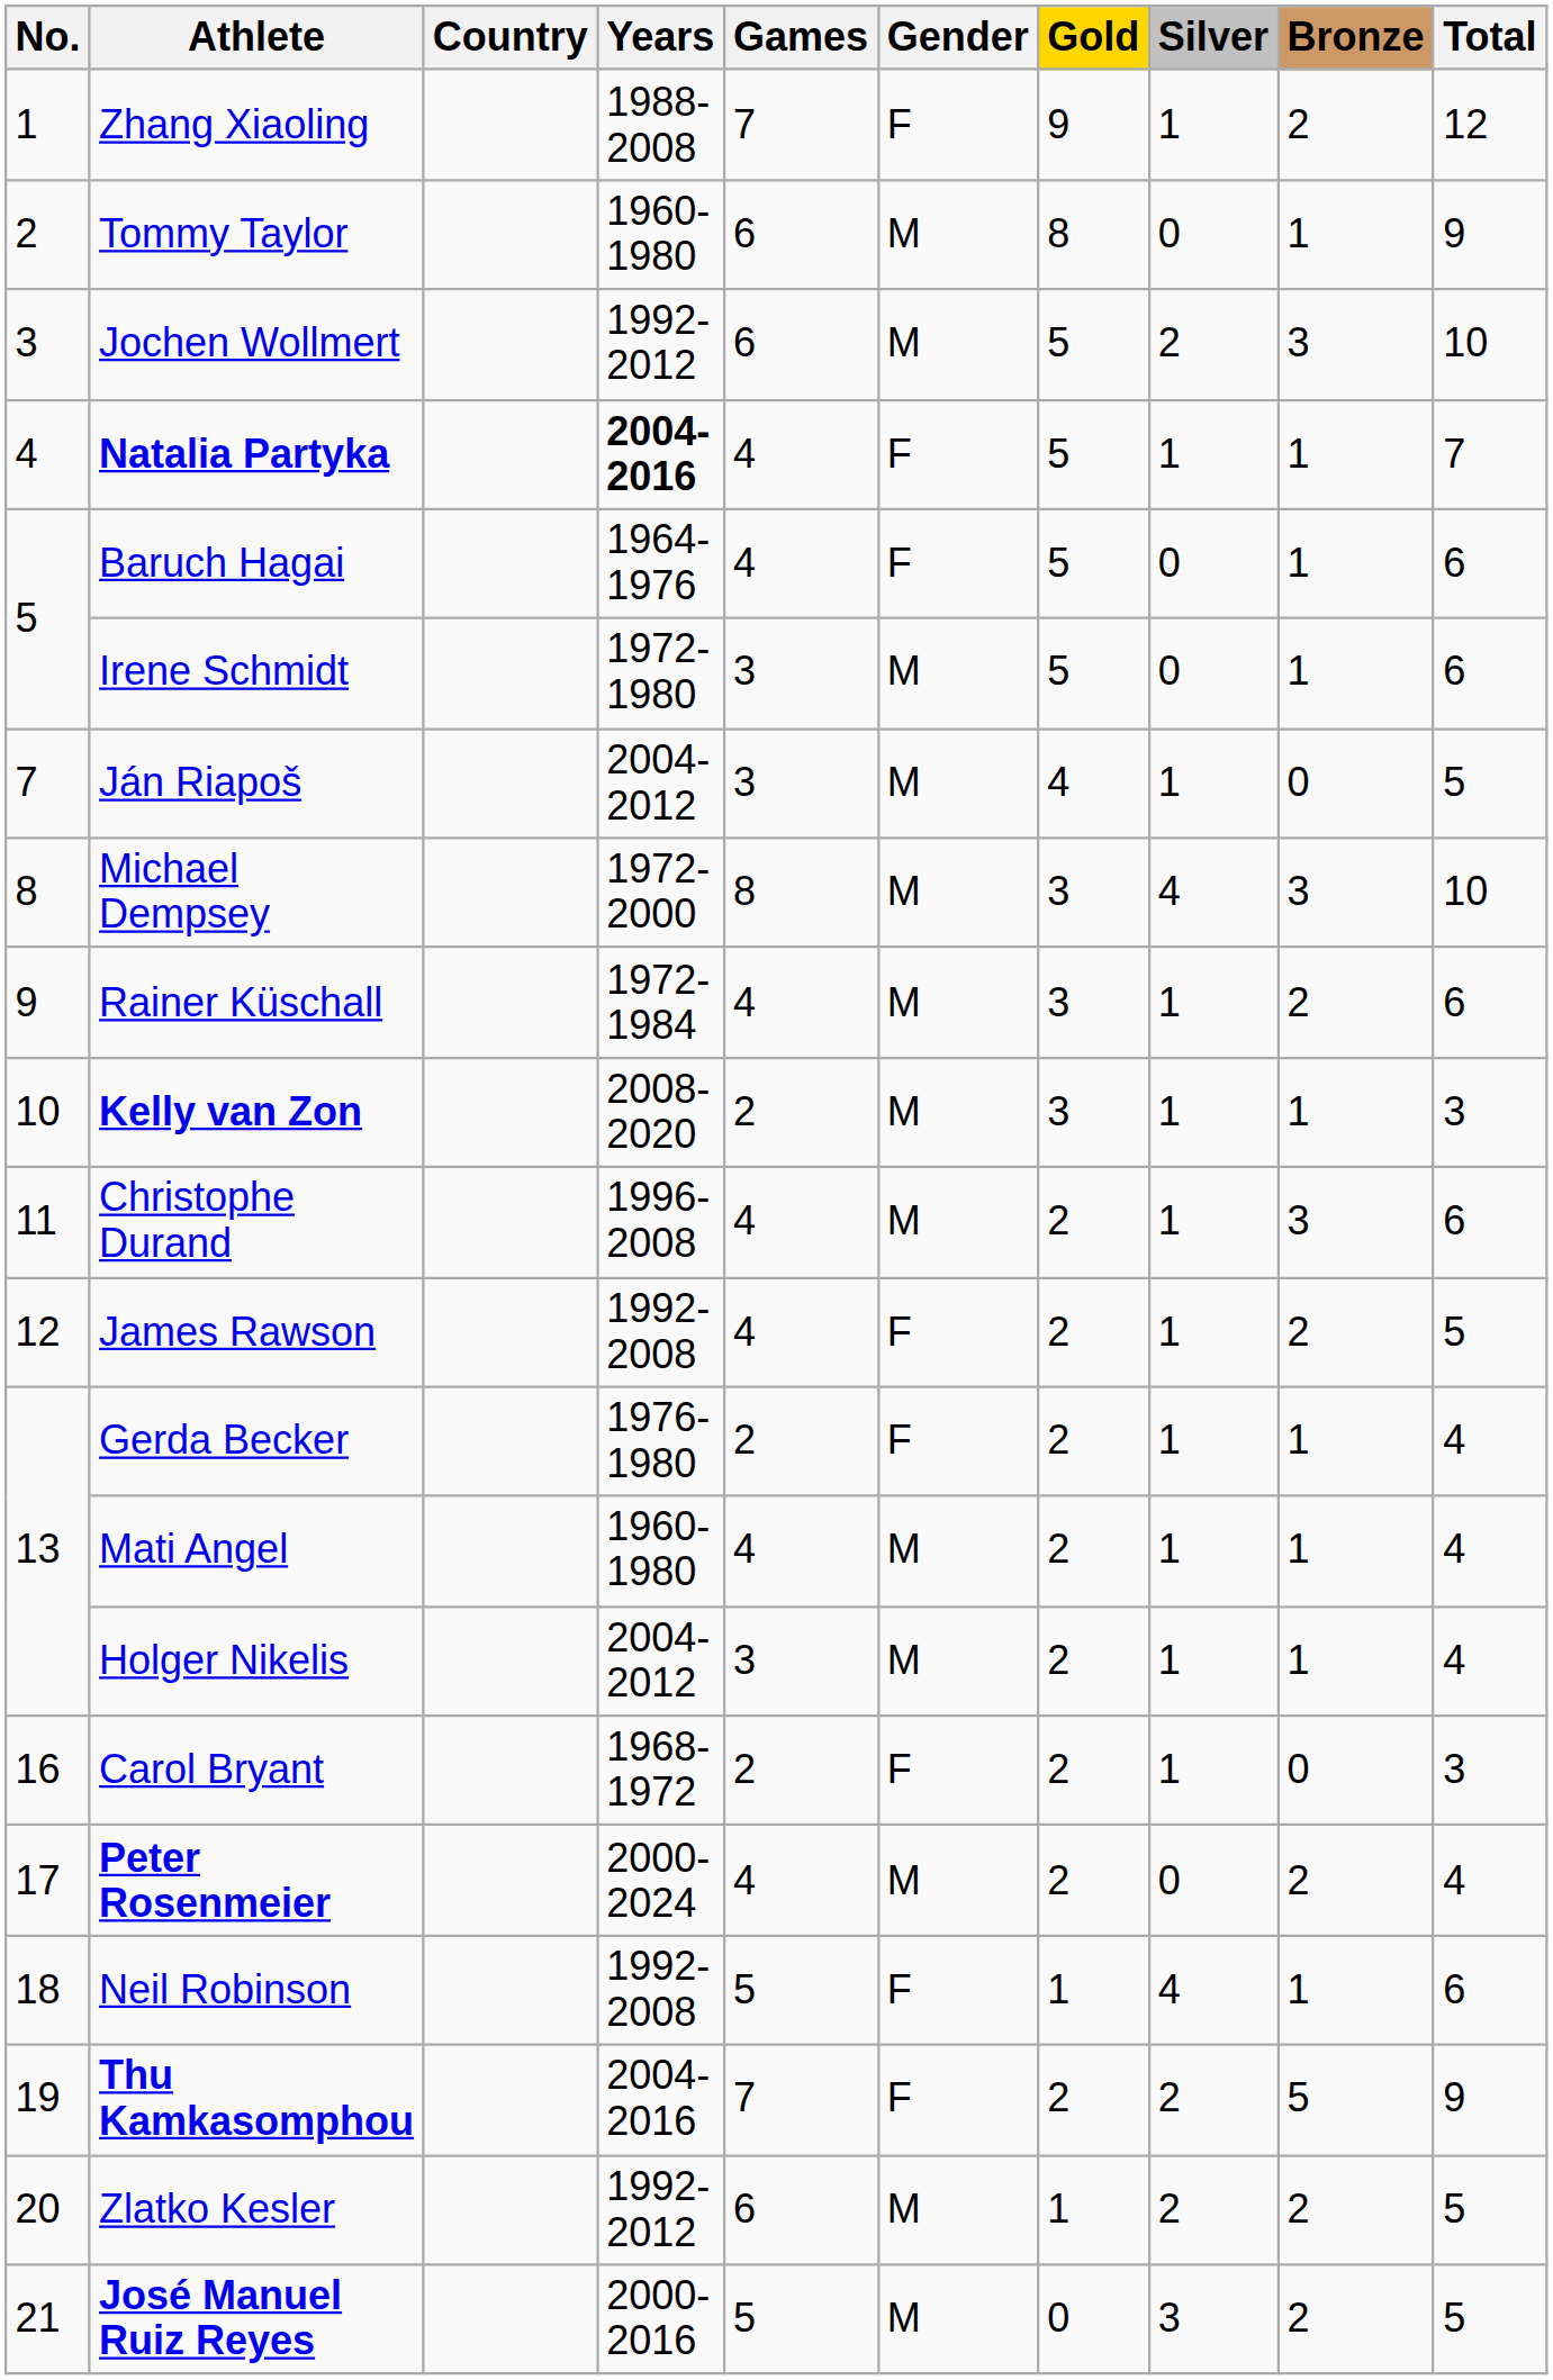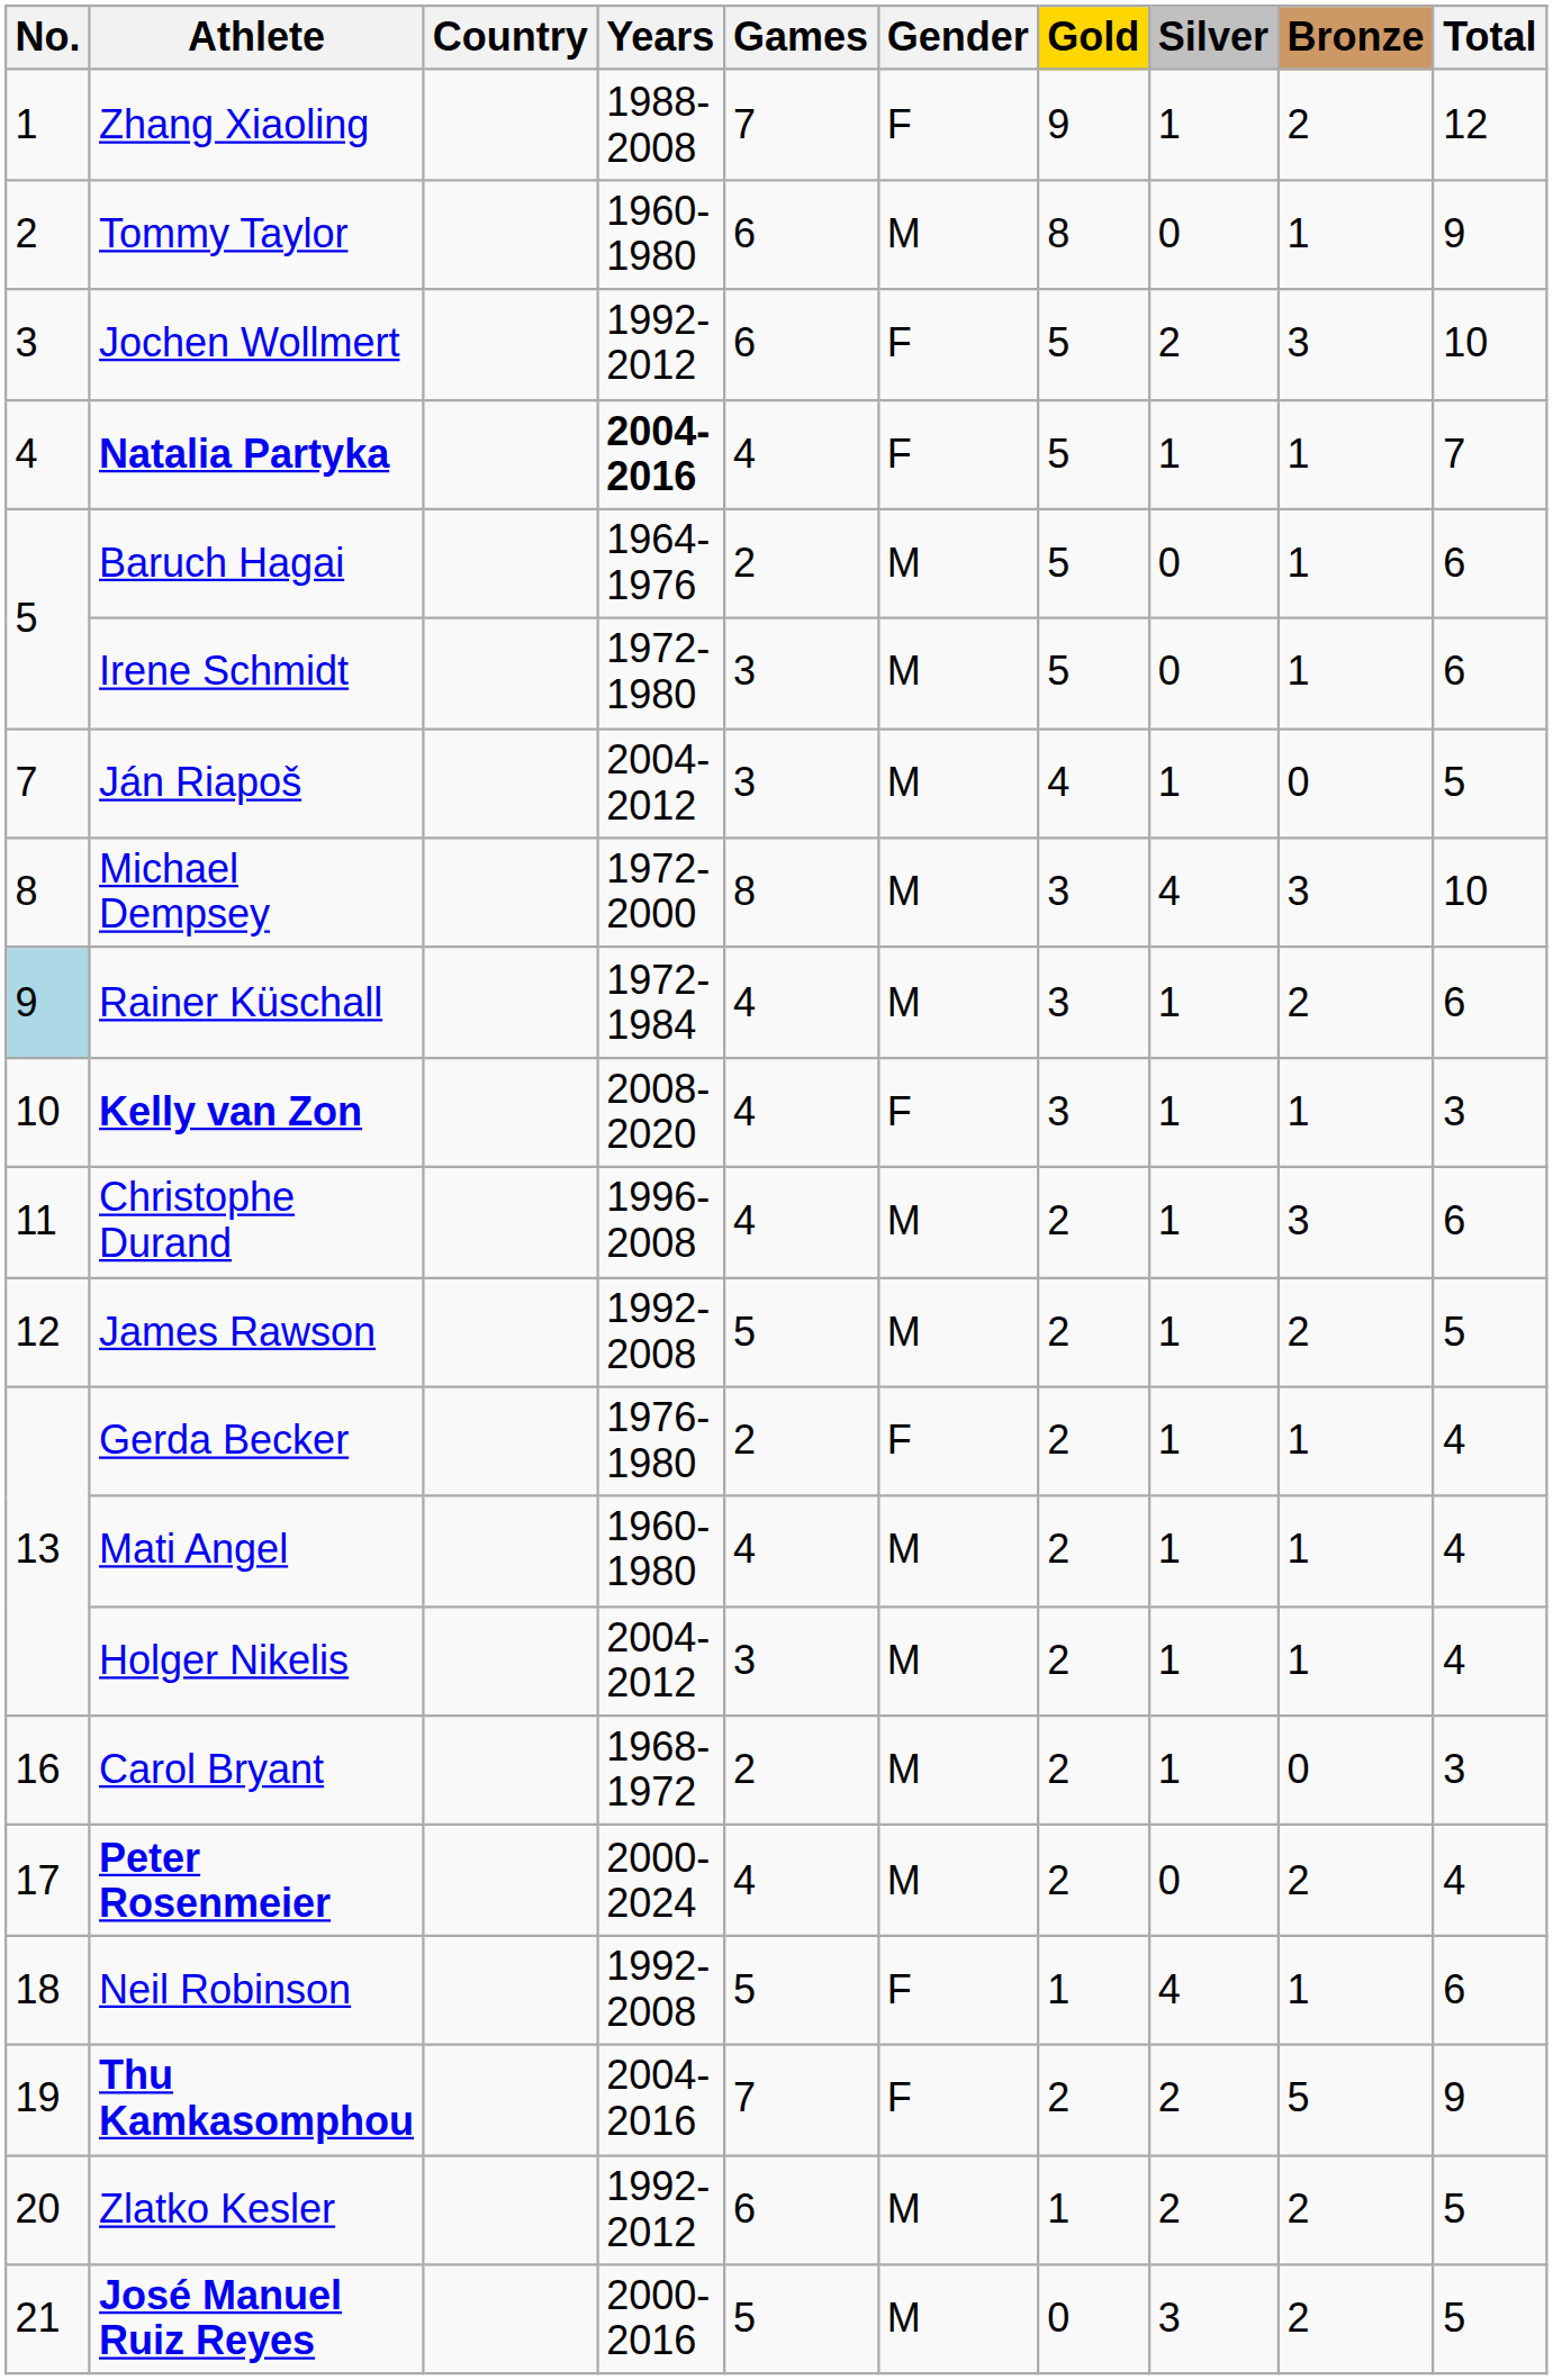Jochen Wollmert | Gender: M -> F
Baruch Hagai | Games: 4 -> 2
Baruch Hagai | Gender: F -> M
Rainer Küschall | No.: no background -> lightblue background
Kelly van Zon | Games: 2 -> 4
Kelly van Zon | Gender: M -> F
James Rawson | Games: 4 -> 5
James Rawson | Gender: F -> M
Carol Bryant | Gender: F -> M
